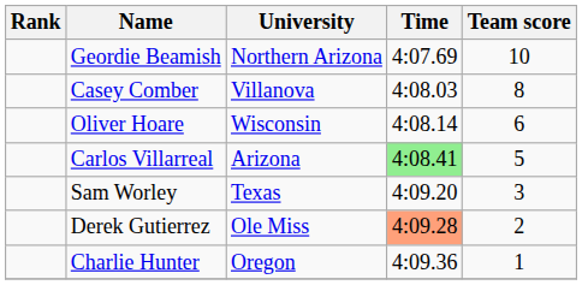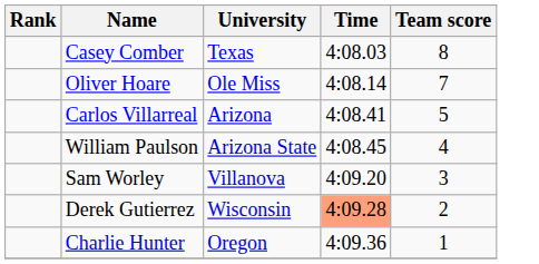- row: Geordie Beamish | Northern Arizona | 4:07.69 | 10
Casey Comber | University: Villanova -> Texas
Oliver Hoare | University: Wisconsin -> Ole Miss
Oliver Hoare | Team score: 6 -> 7
Carlos Villarreal | Time: lightgreen background -> no background
+ row: William Paulson | Arizona State | 4:08.45 | 4
Sam Worley | University: Texas -> Villanova
Derek Gutierrez | University: Ole Miss -> Wisconsin
